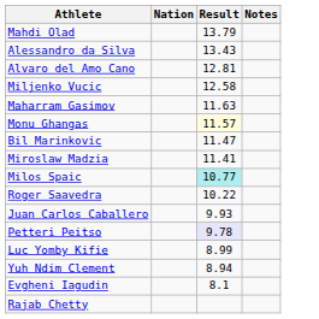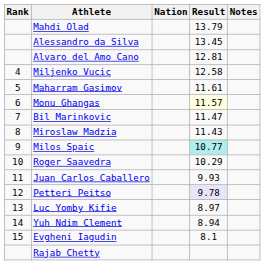+ column: Rank | 4 | 5 | 6 | 7 | 8 | 9 | 10 | 11 | 12 | 13 | 14 | 15
Alessandro da Silva | Result: 13.43 -> 13.45
Maharram Gasimov | Result: 11.63 -> 11.61
Miroslaw Madzia | Result: 11.41 -> 11.43
Roger Saavedra | Result: 10.22 -> 10.29
Luc Yomby Kifie | Result: 8.99 -> 8.97
